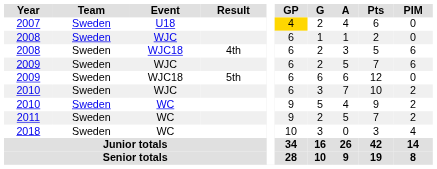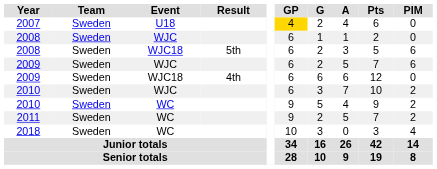2008 / WJC18 | Result: 4th -> 5th
2009 / WJC18 | Result: 5th -> 4th
